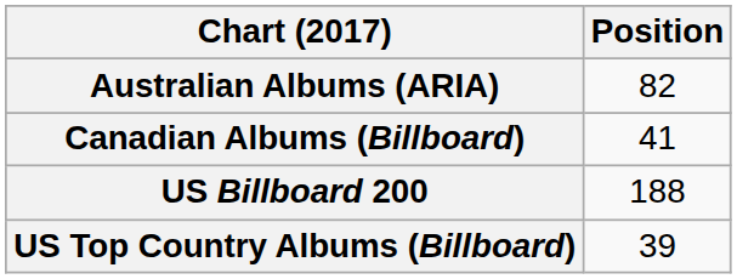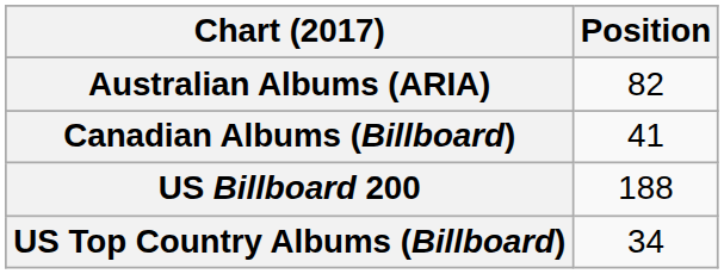US Top Country Albums (Billboard) | Position: 39 -> 34
